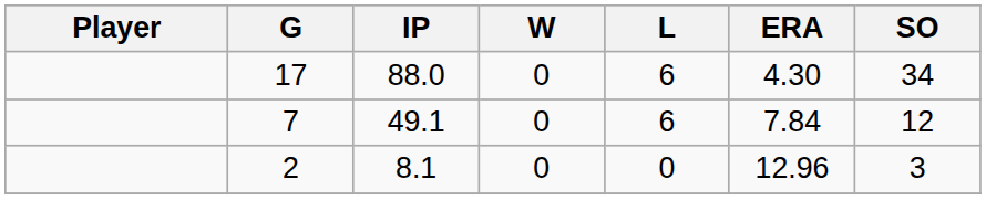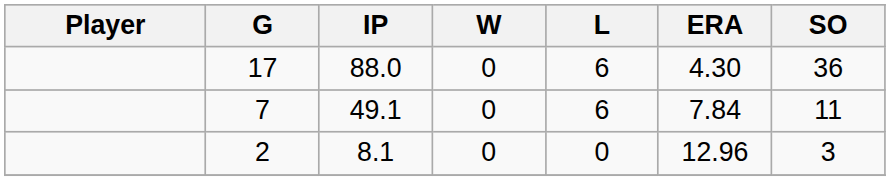17 | SO: 34 -> 36
7 | SO: 12 -> 11
